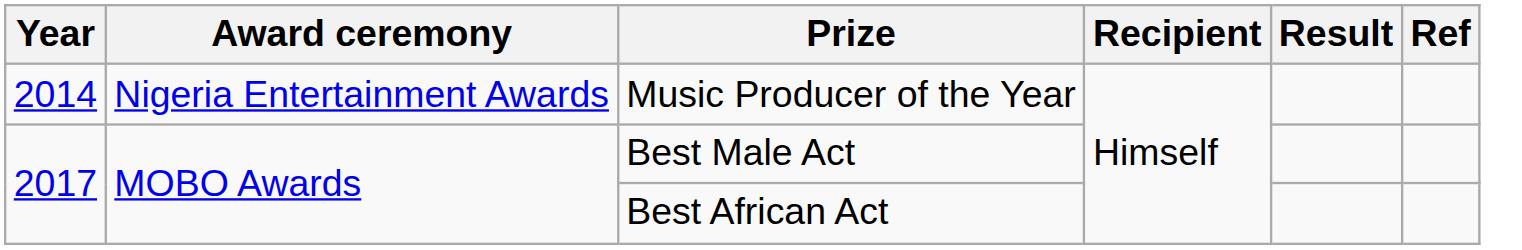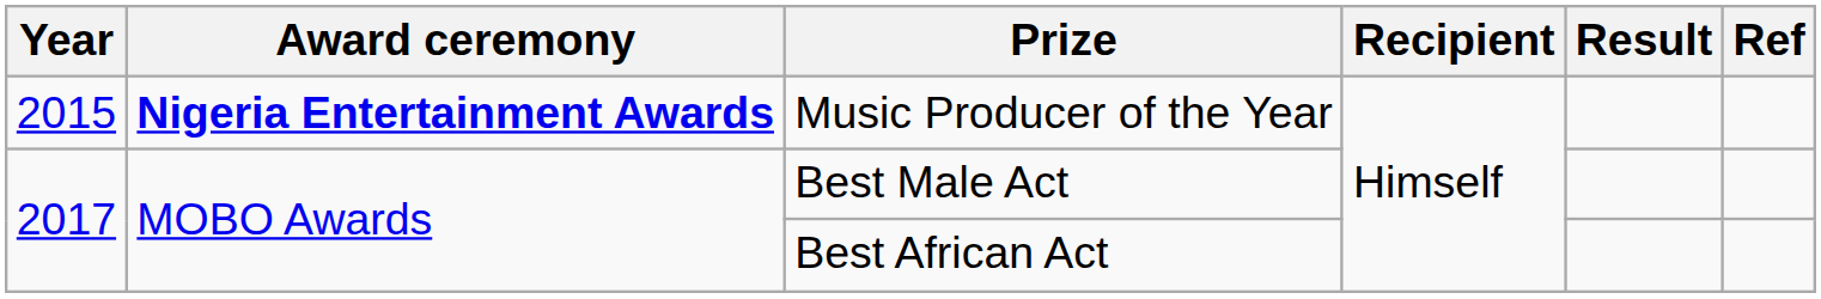Music Producer of the Year | Year: 2014 -> 2015
Music Producer of the Year | Award ceremony: normal -> bold
